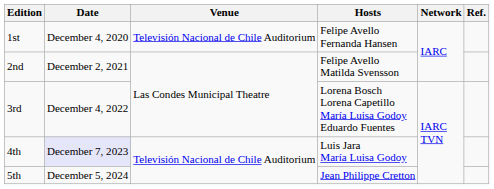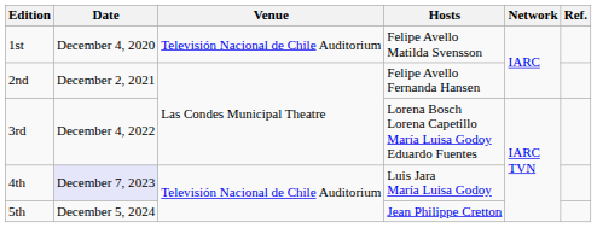1st | Hosts: Felipe Avello Fernanda Hansen -> Felipe Avello Matilda Svensson
2nd | Hosts: Felipe Avello Matilda Svensson -> Felipe Avello Fernanda Hansen
